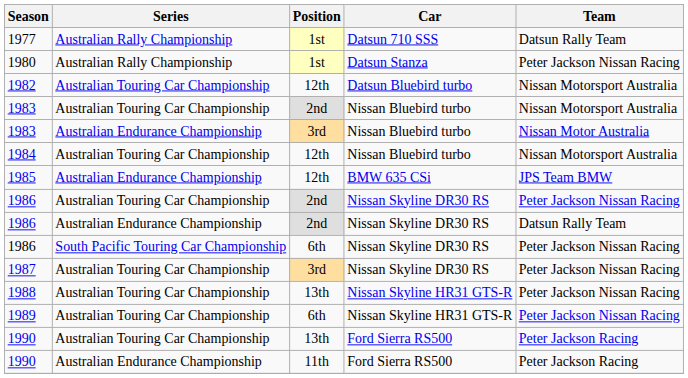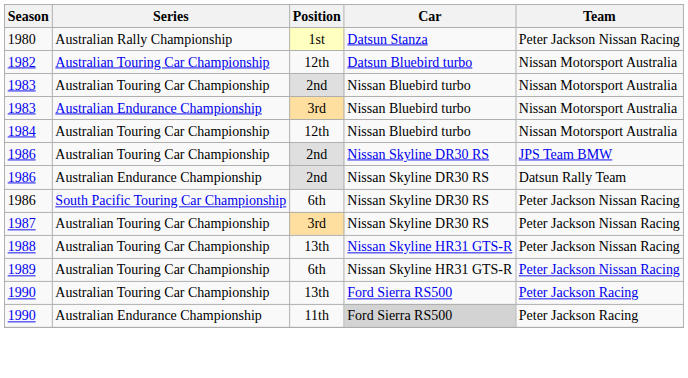- row: 1977 | Australian Rally Championship | 1st | Datsun 710 SSS | Datsun Rally Team
1983 / Australian Endurance Championship | Team: Nissan Motor Australia -> Nissan Motorsport Australia
- row: 1985 | Australian Endurance Championship | 12th | BMW 635 CSi | JPS Team BMW
1986 / Australian Touring Car Championship | Team: Peter Jackson Nissan Racing -> JPS Team BMW
1990 / Australian Endurance Championship | Car: no background -> lightgrey background
